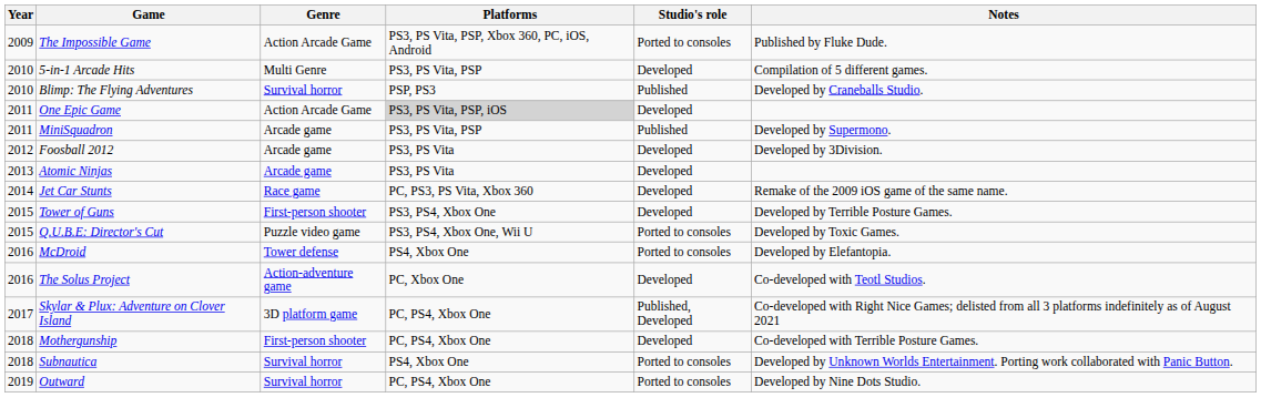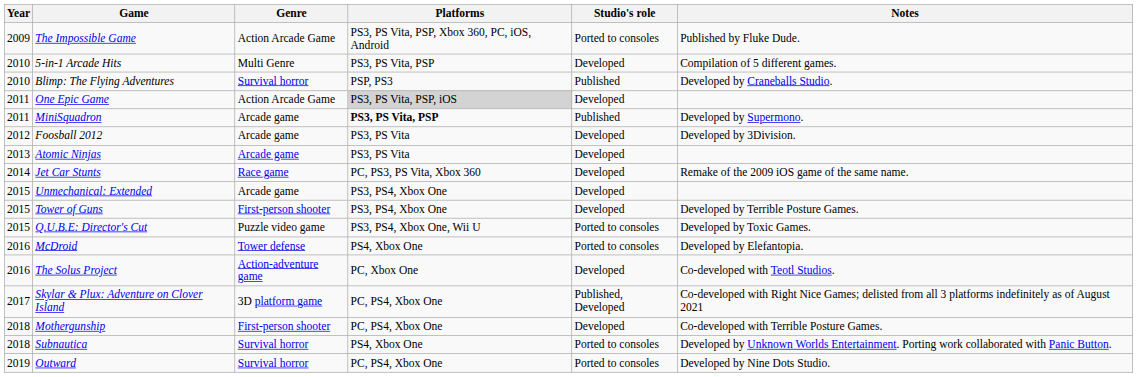MiniSquadron | Platforms: normal -> bold
+ row: 2015 | Unmechanical: Extended | Arcade game | PS3, PS4, Xbox One | Developed
